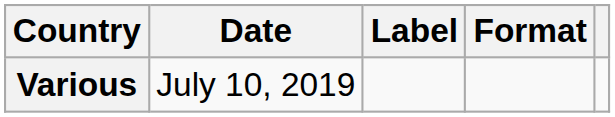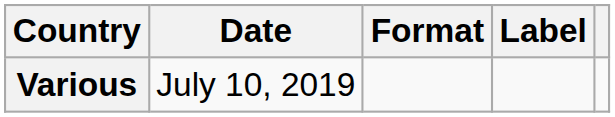columns swapped: Format <-> Label
